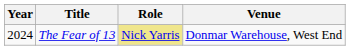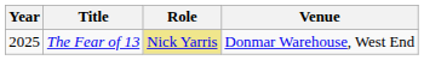The Fear of 13 | Year: 2024 -> 2025
